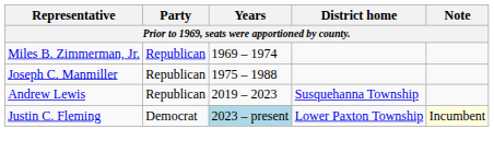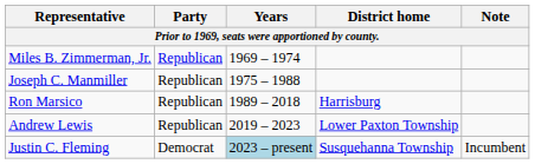+ row: Ron Marsico | Republican | 1989 – 2018 | Harrisburg
Andrew Lewis | District home: Susquehanna Township -> Lower Paxton Township
Justin C. Fleming | District home: Lower Paxton Township -> Susquehanna Township
Justin C. Fleming | Note: lightyellow background -> no background
